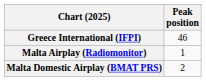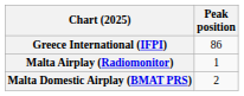Greece International (IFPI) | Peak position: 46 -> 86
